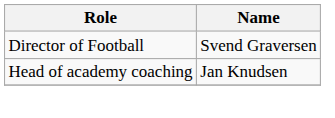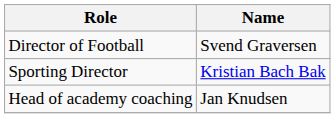+ row: Sporting Director | Kristian Bach Bak
